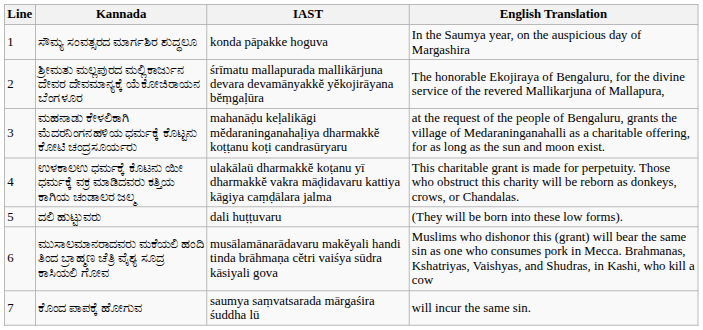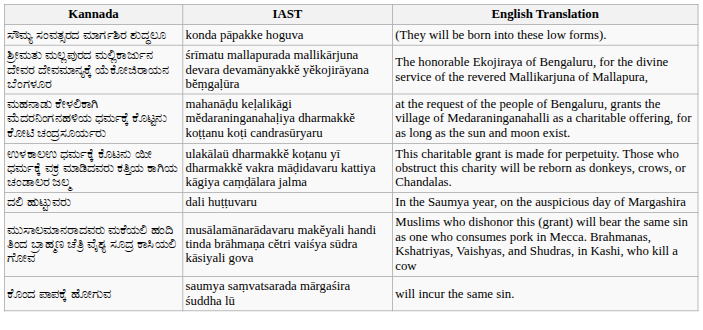- column: Line | 1 | 2 | 3 | 4 | 5 | 6 | 7
ಸೌಮ್ಯ ಸಂವತ್ಸರದ ಮಾರ್ಗಶಿರ ಶುದ್ಧಲೂ | English Translation: In the Saumya year, on the auspicious day of Margashira -> (They will be born into these low forms).
ದಲಿ ಹುಟ್ಟುವರು | English Translation: (They will be born into these low forms). -> In the Saumya year, on the auspicious day of Margashira
